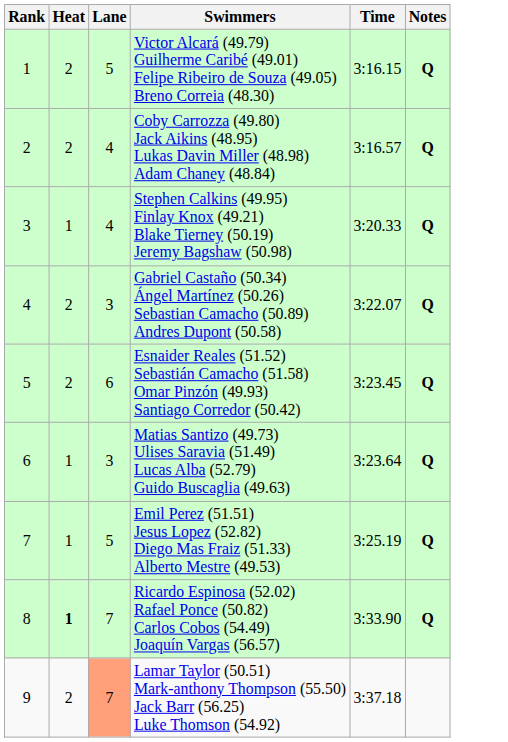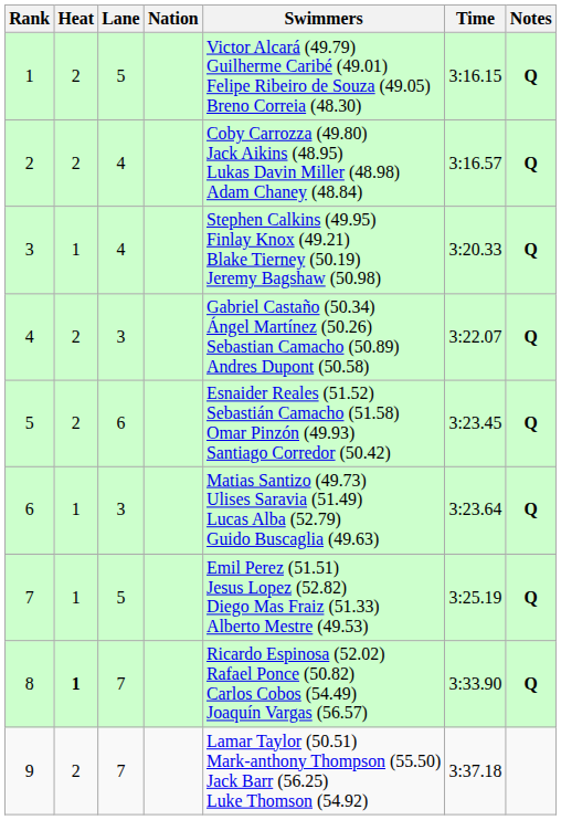+ column: Nation
9 | Lane: lightsalmon background -> no background
